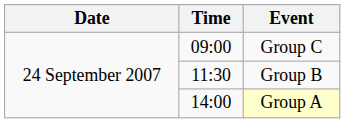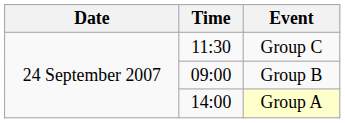Group C | Time: 09:00 -> 11:30
Group B | Time: 11:30 -> 09:00
